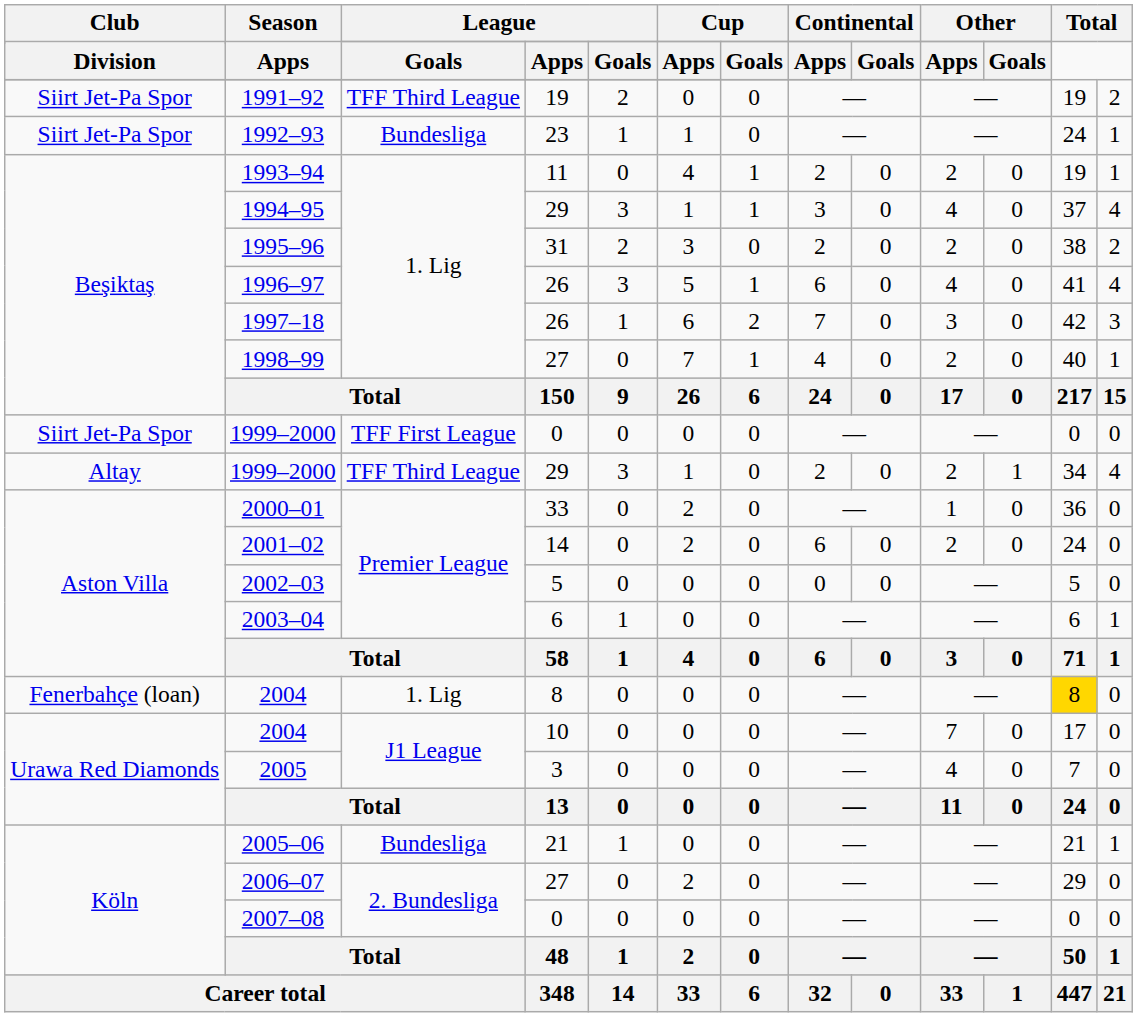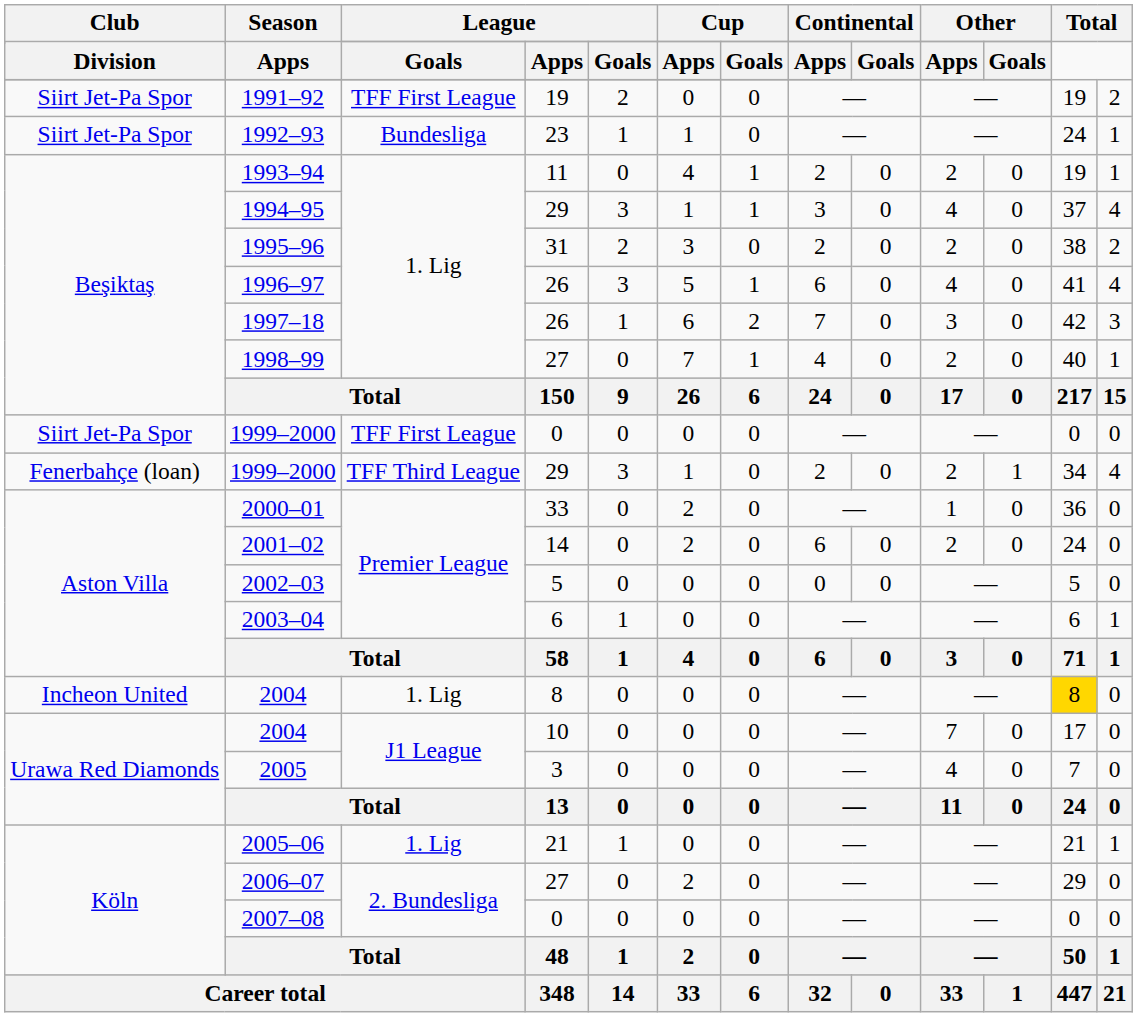1991–92 | column 3: TFF Third League -> TFF First League
1999–2000 / 29 | Club: Altay -> Fenerbahçe (loan)
2004 / 8 | Club: Fenerbahçe (loan) -> Incheon United
2005–06 | column 3: Bundesliga -> 1. Lig
